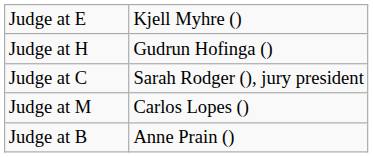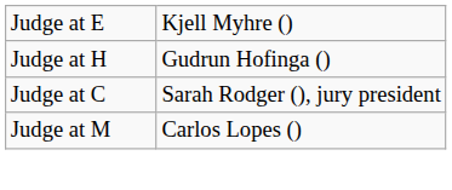- row: Judge at B | Anne Prain ()
